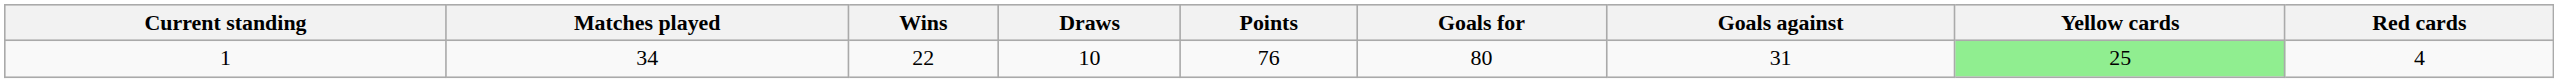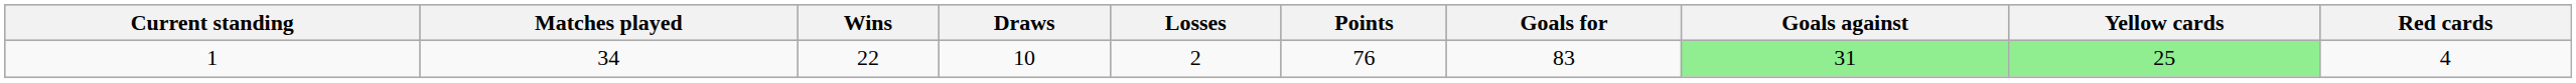+ column: Losses | 2
1 | Goals for: 80 -> 83
1 | Goals against: no background -> lightgreen background
